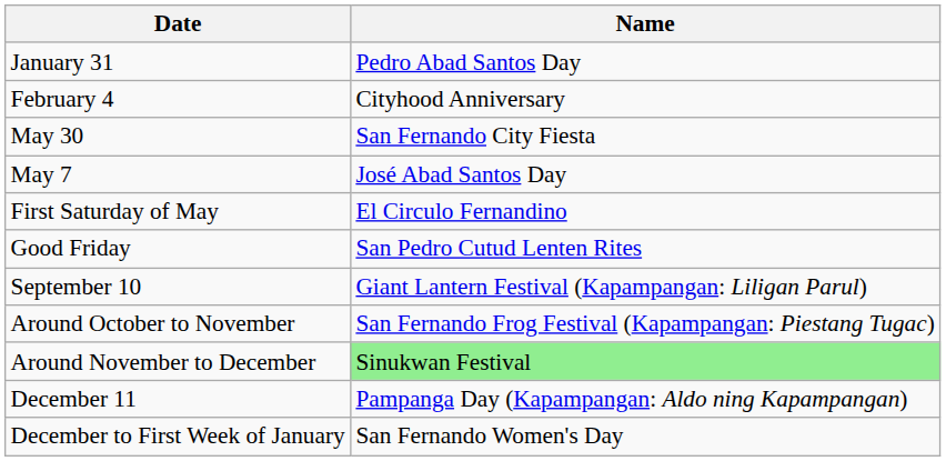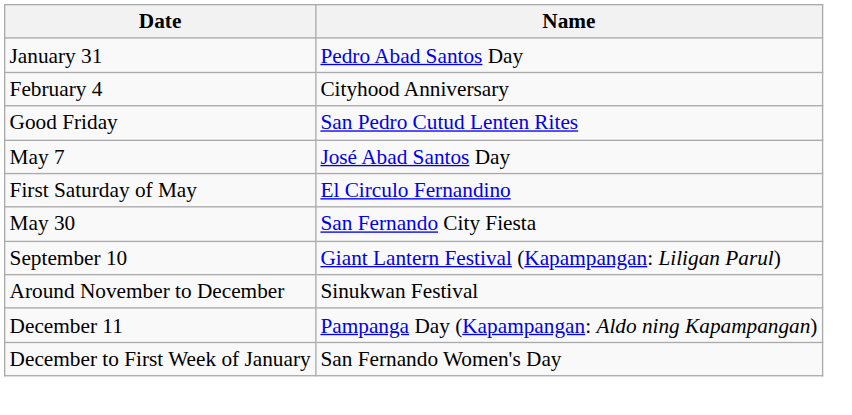rows swapped: Good Friday <-> May 30
- row: Around October to November | San Fernando Frog Festival (Kapampangan: Piestang Tugac)
Around November to December | Name: lightgreen background -> no background
